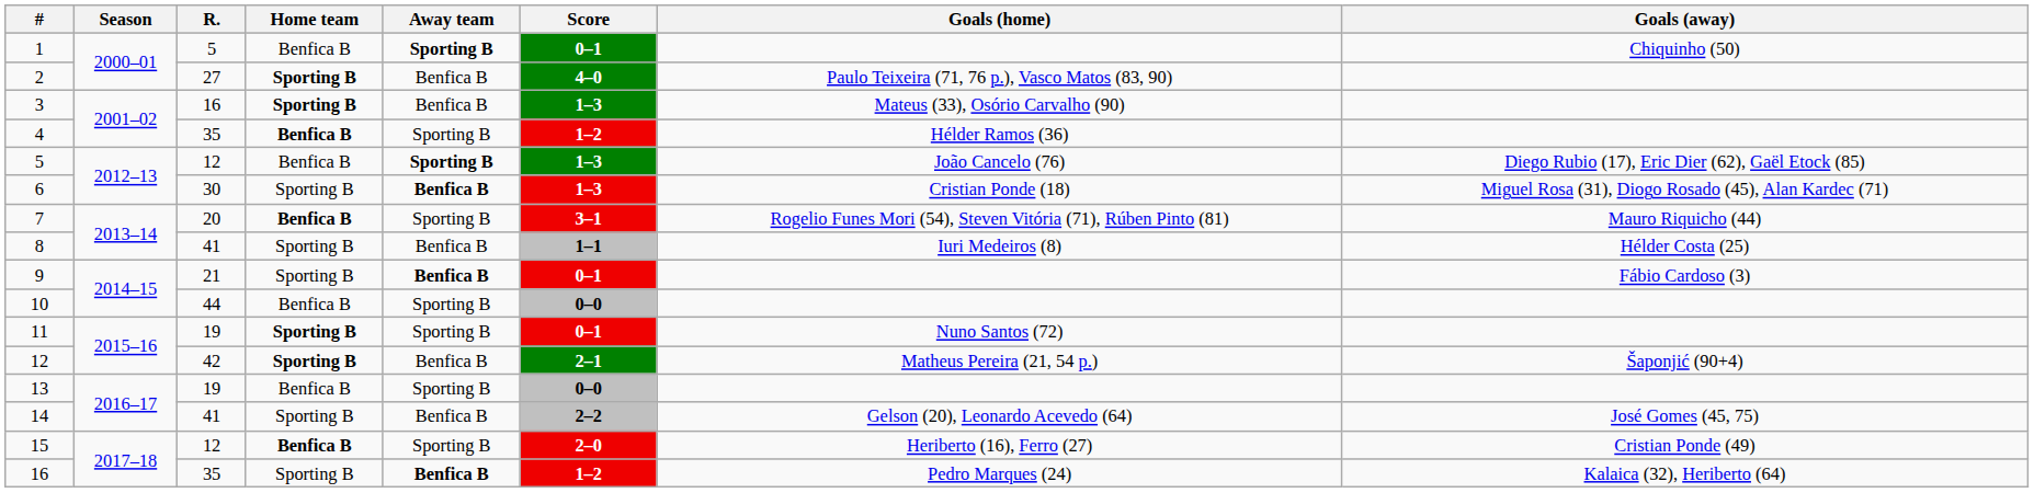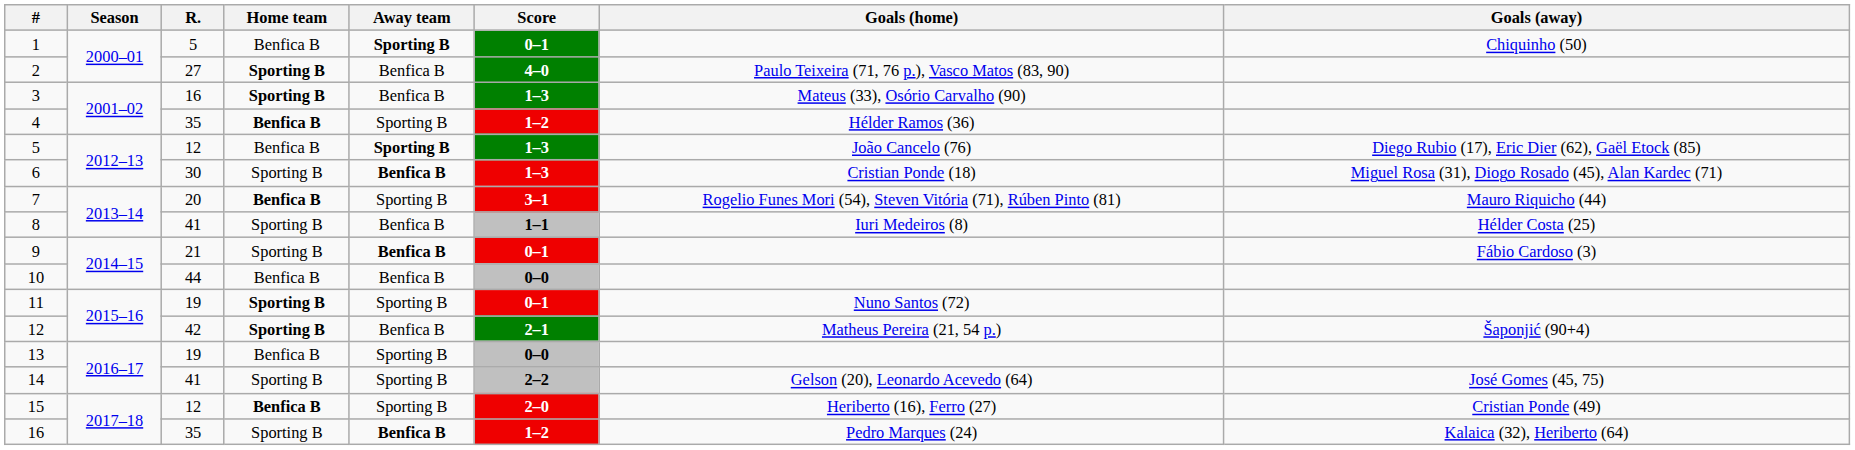10 | Away team: Sporting B -> Benfica B
14 | Away team: Benfica B -> Sporting B
